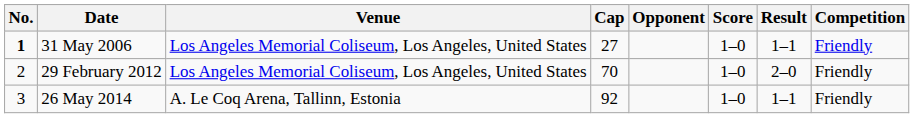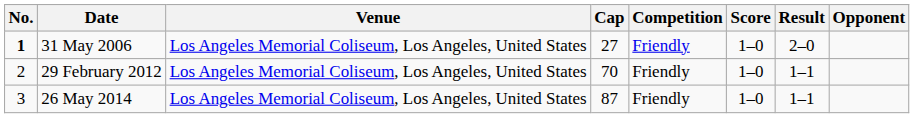columns swapped: Opponent <-> Competition
31 May 2006 | Result: 1–1 -> 2–0
29 February 2012 | Result: 2–0 -> 1–1
26 May 2014 | Venue: A. Le Coq Arena, Tallinn, Estonia -> Los Angeles Memorial Coliseum, Los Angeles, United States
26 May 2014 | Cap: 92 -> 87
